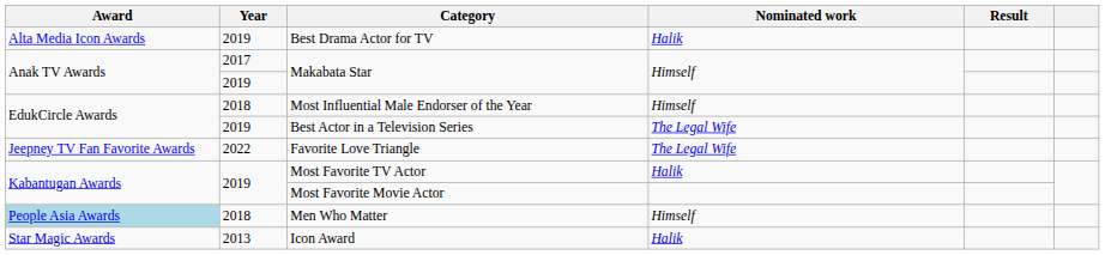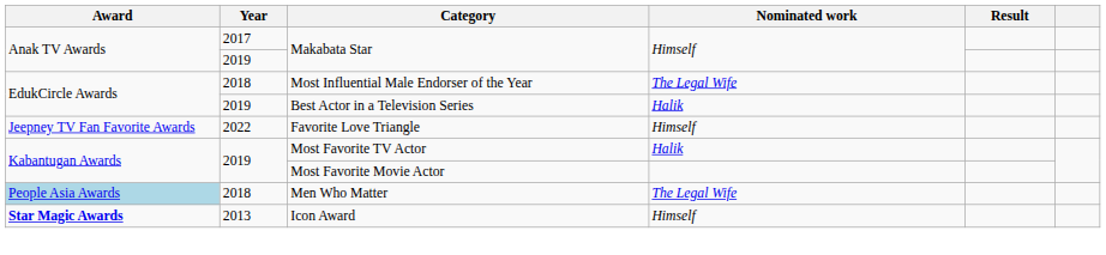- row: Alta Media Icon Awards | 2019 | Best Drama Actor for TV | Halik
Most Influential Male Endorser of the Year | Nominated work: Himself -> The Legal Wife
Best Actor in a Television Series | Nominated work: The Legal Wife -> Halik
Favorite Love Triangle | Nominated work: The Legal Wife -> Himself
Men Who Matter | Nominated work: Himself -> The Legal Wife
Icon Award | Award: normal -> bold
Icon Award | Nominated work: Halik -> Himself
